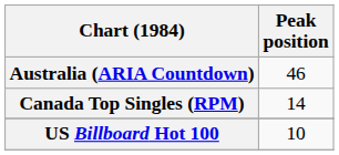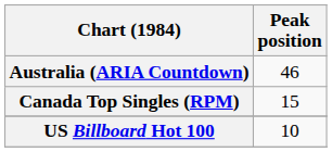Canada Top Singles (RPM) | Peak position: 14 -> 15
